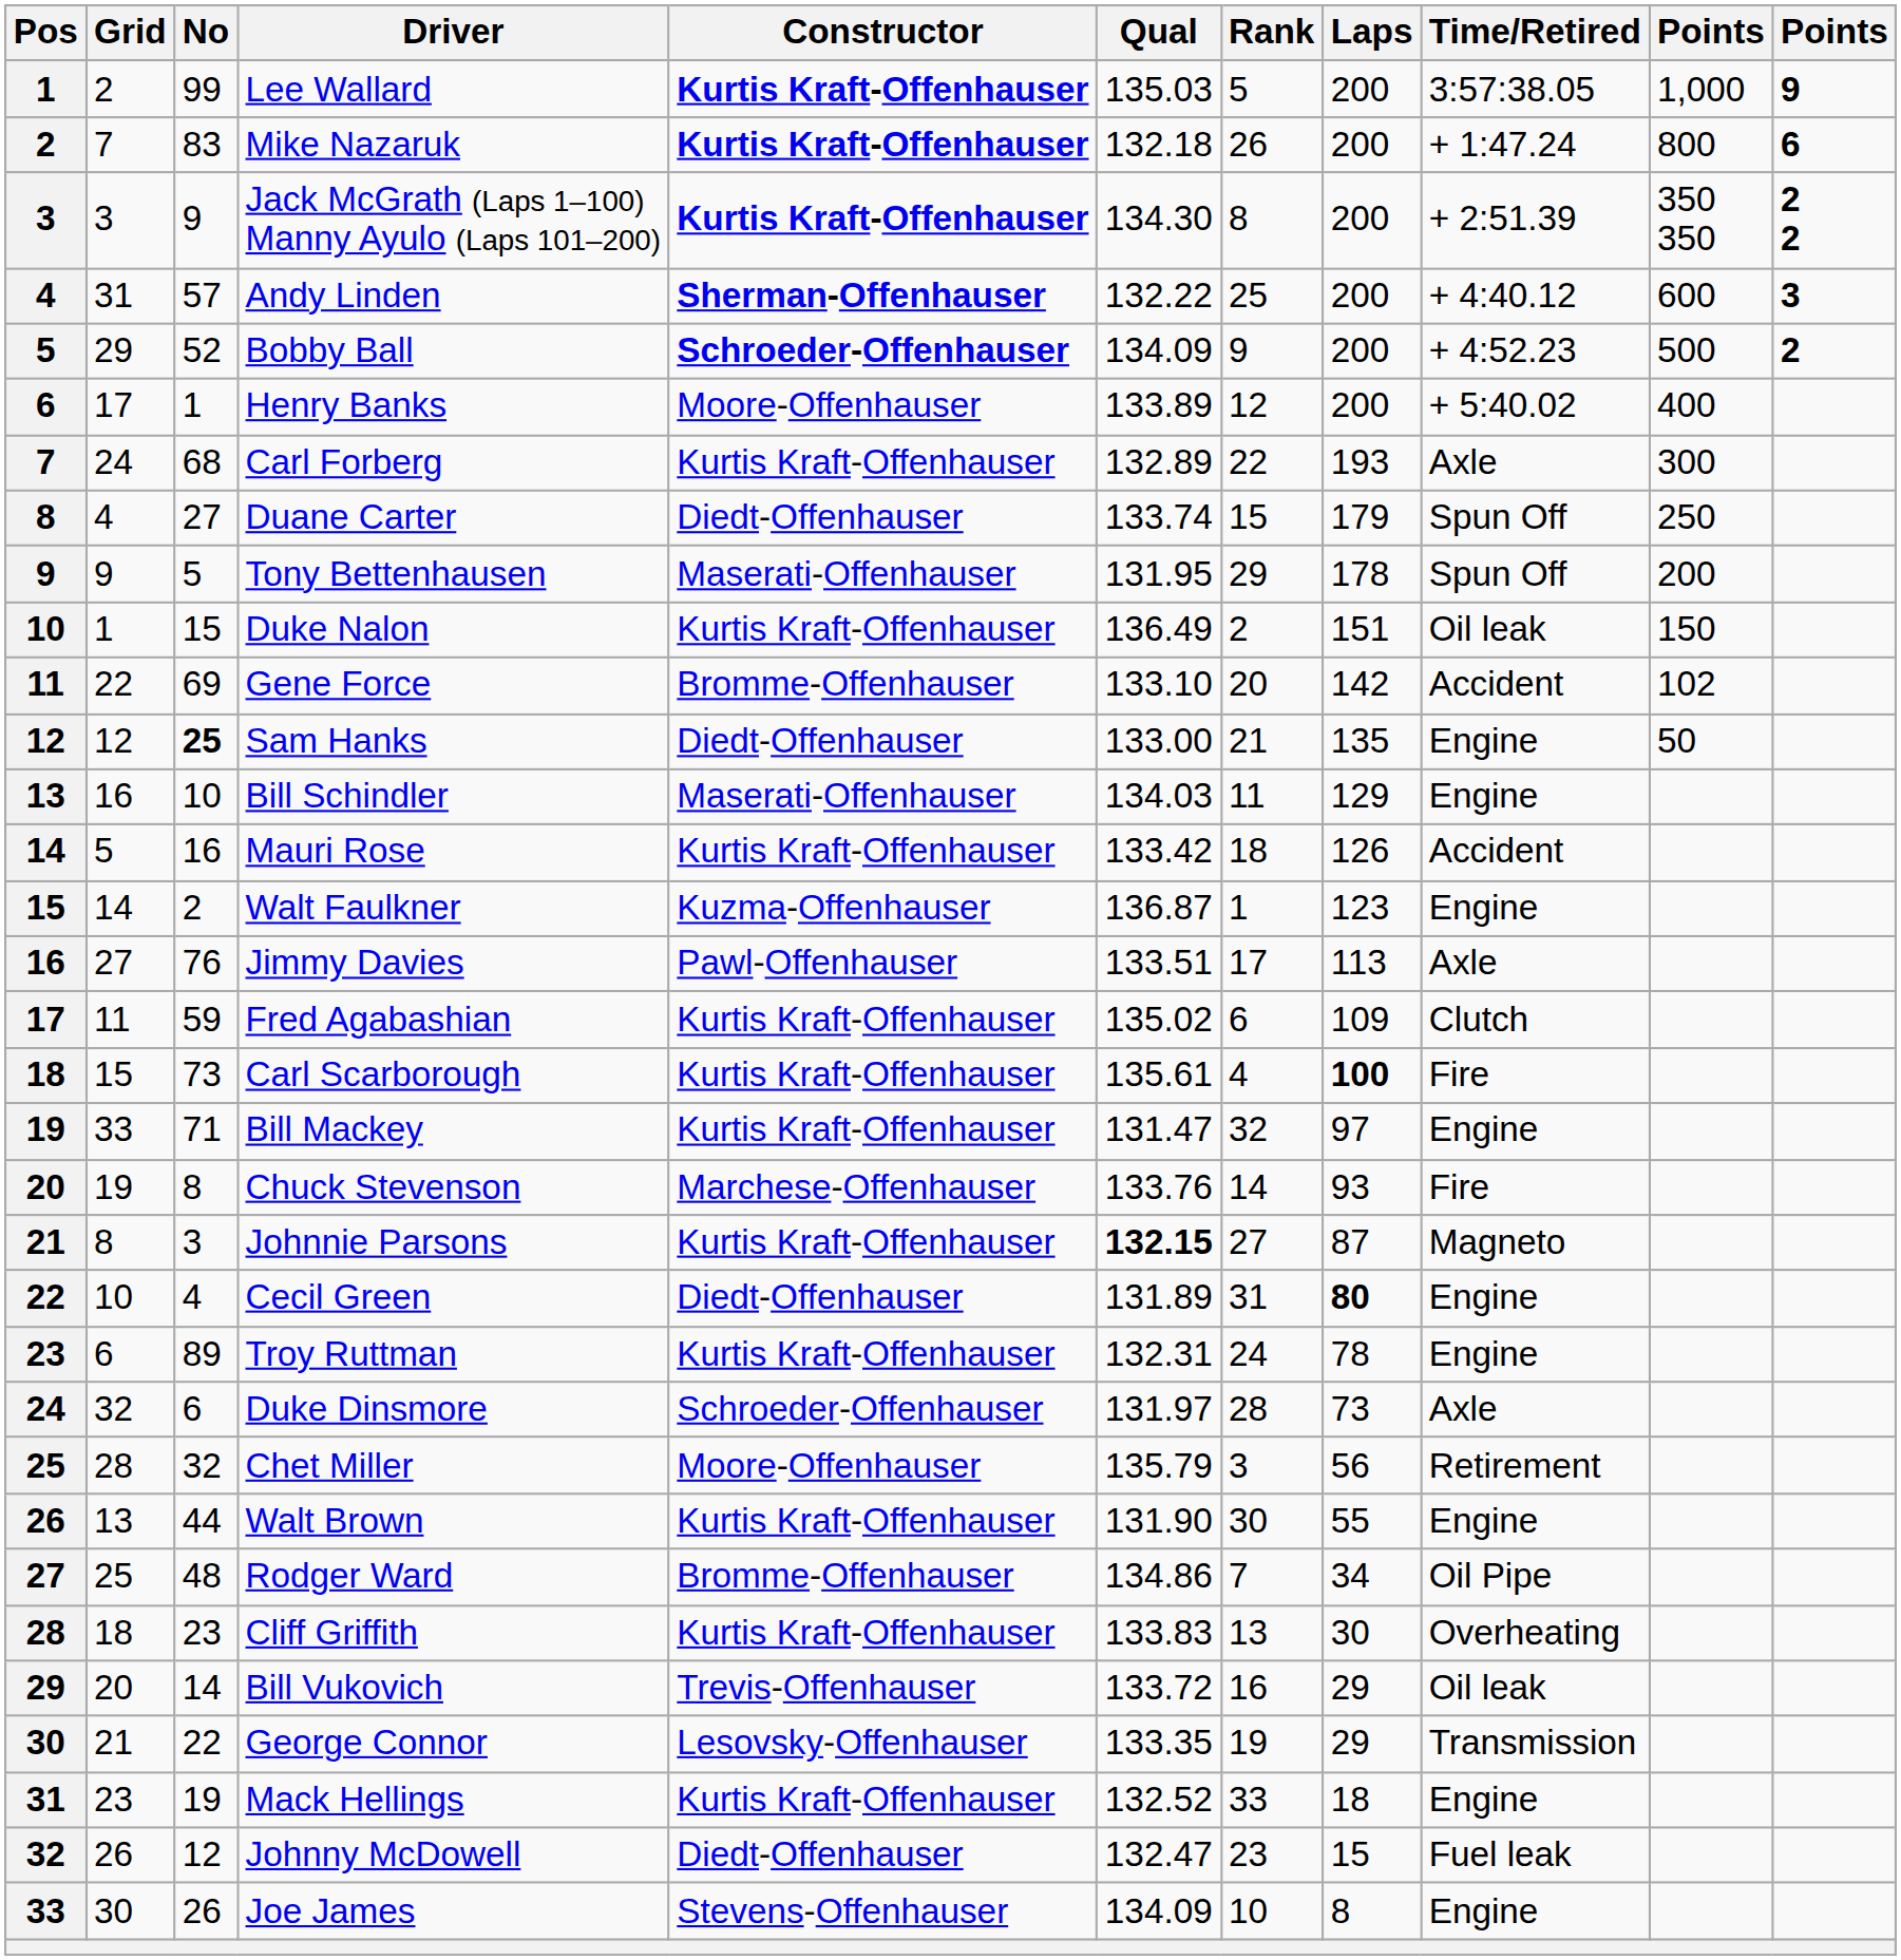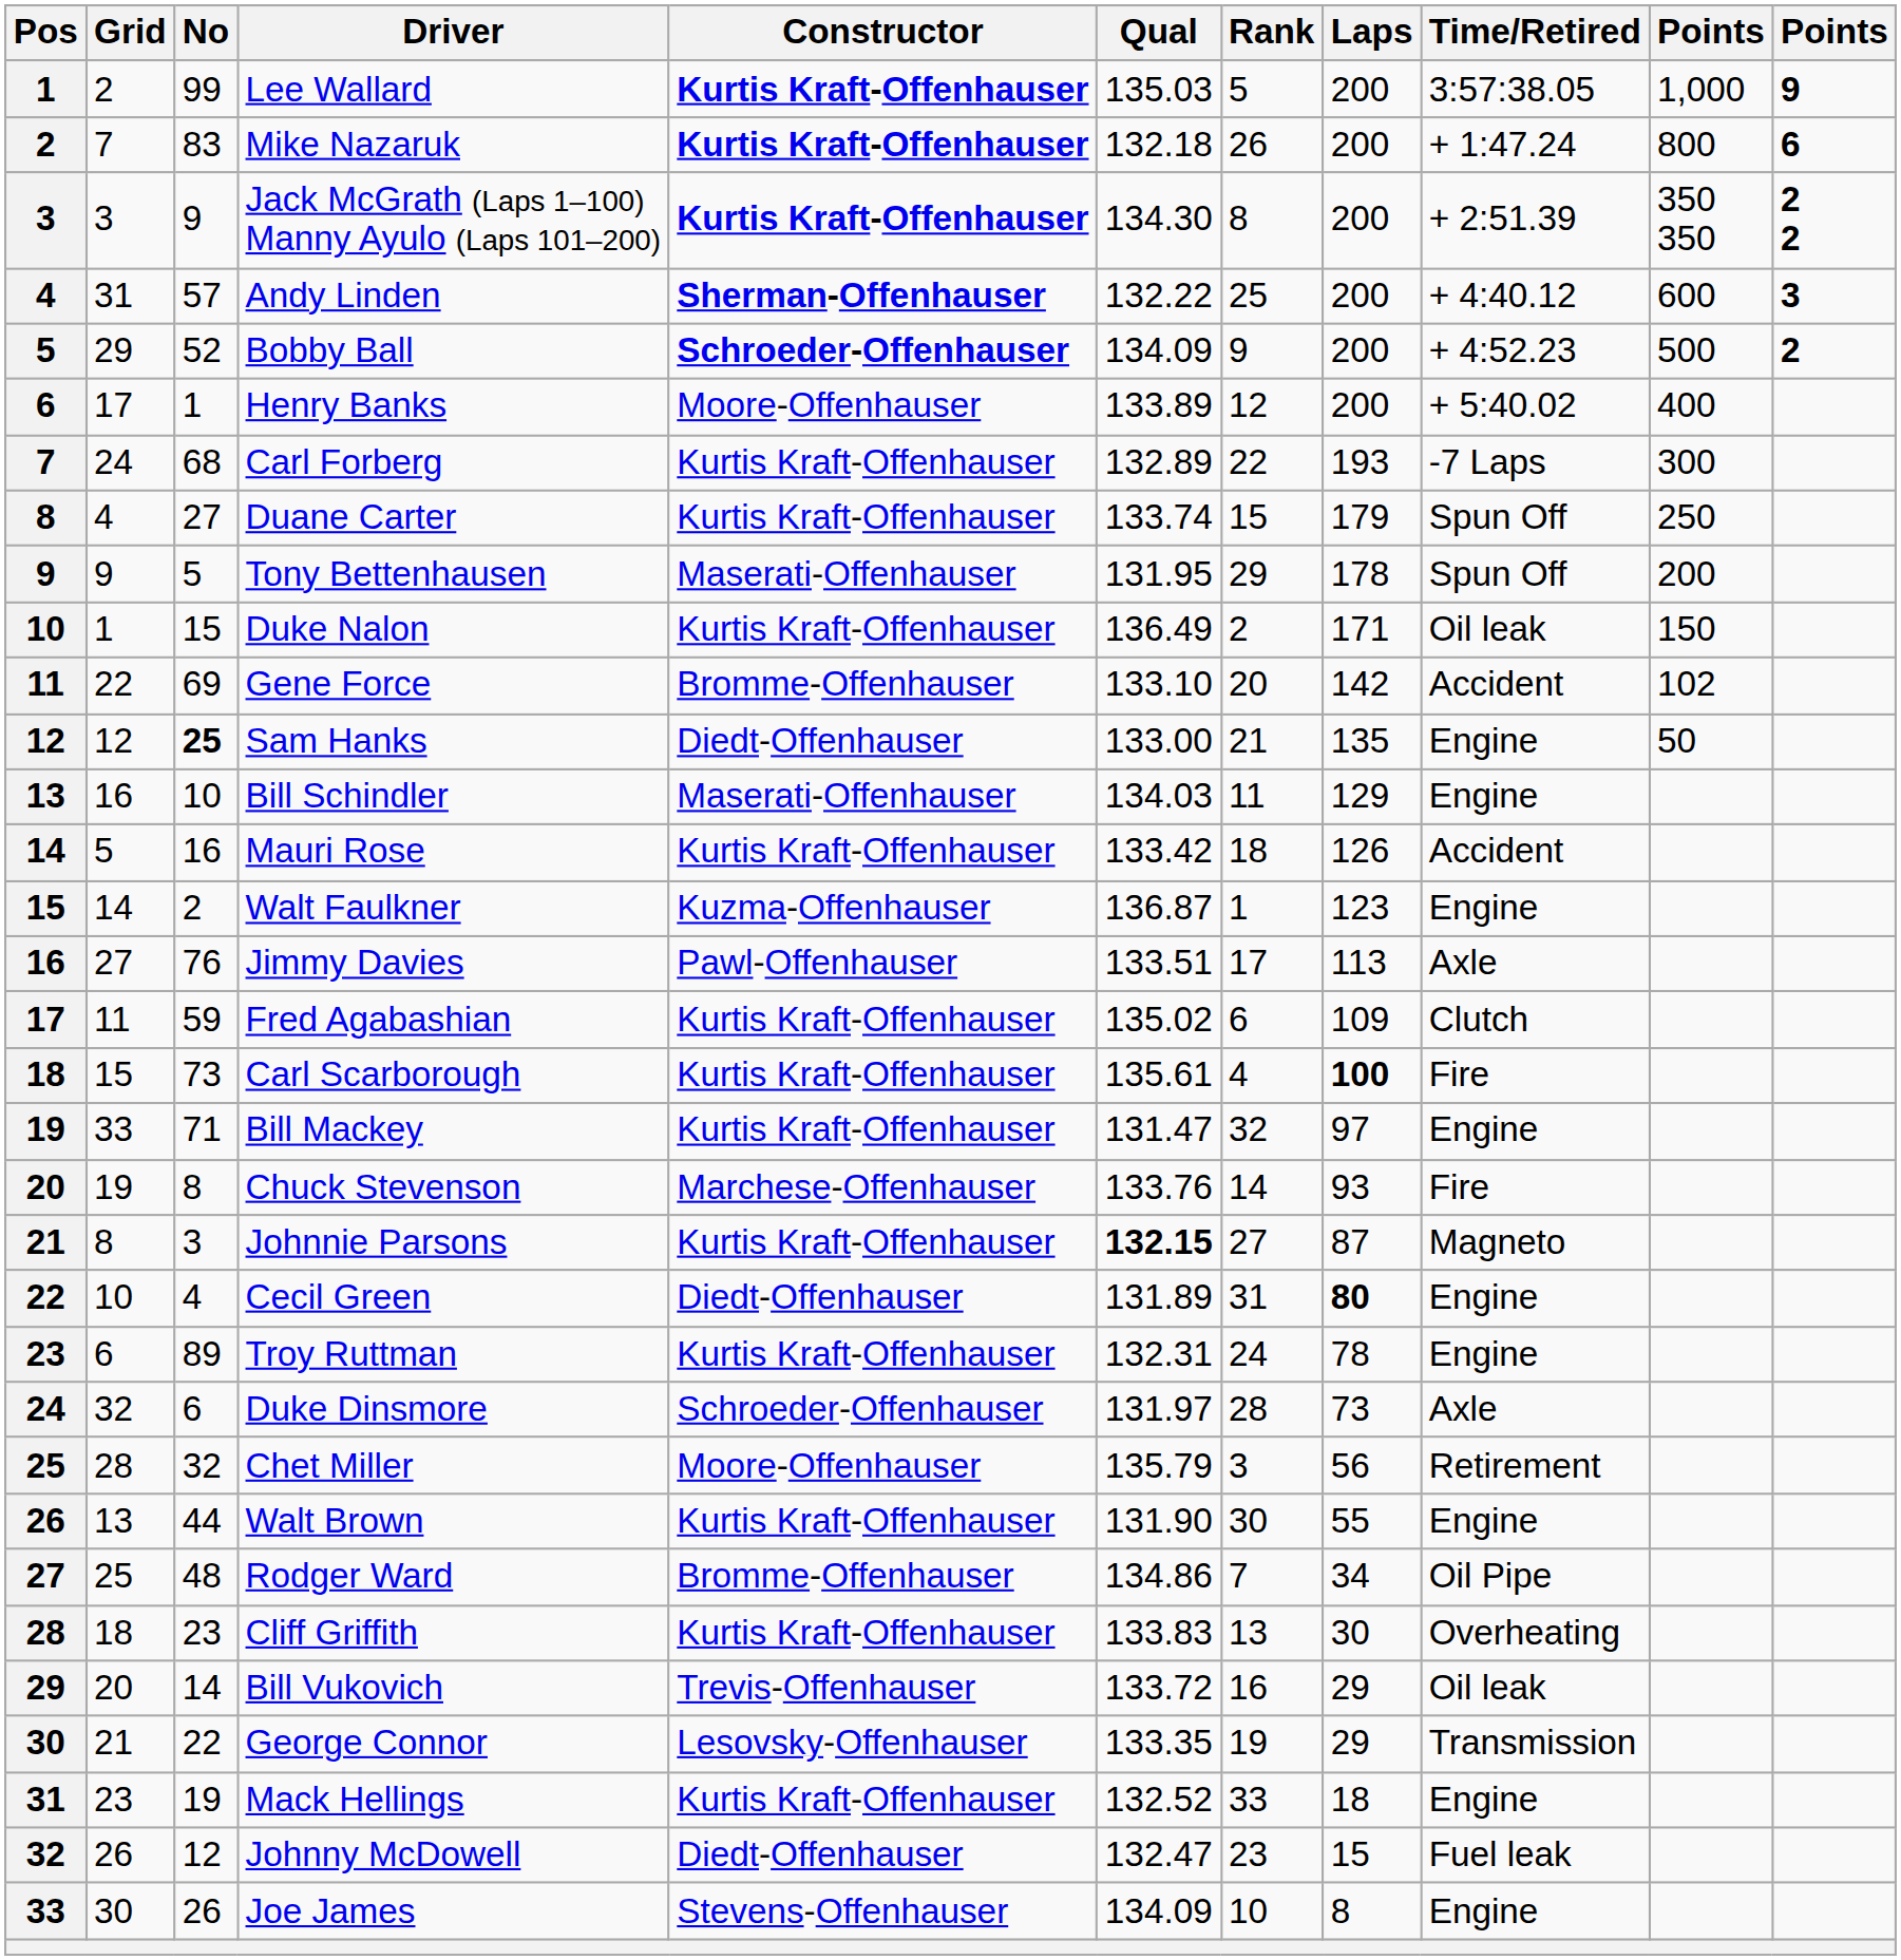Carl Forberg | Time/Retired: Axle -> -7 Laps
Duane Carter | Constructor: Diedt-Offenhauser -> Kurtis Kraft-Offenhauser
Duke Nalon | Laps: 151 -> 171
